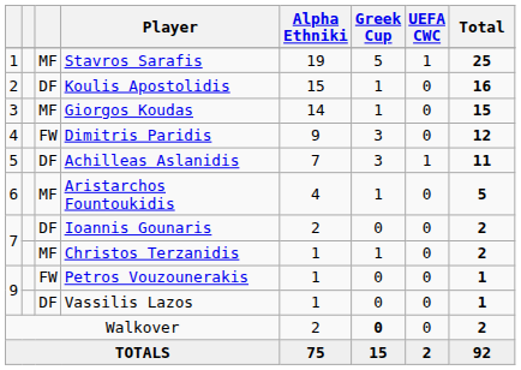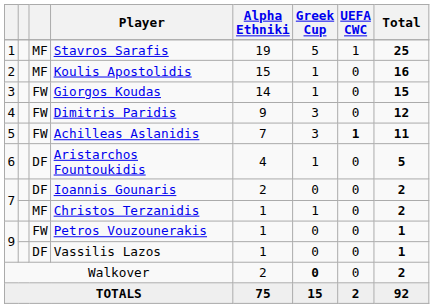Koulis Apostolidis | column 3: DF -> MF
Giorgos Koudas | column 3: MF -> FW
Achilleas Aslanidis | column 3: DF -> FW
Achilleas Aslanidis | UEFA CWC: normal -> bold
Aristarchos Fountoukidis | column 3: MF -> DF
